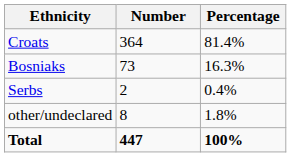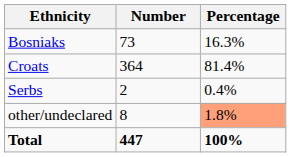rows swapped: Croats <-> Bosniaks
other/undeclared | Percentage: no background -> lightsalmon background
